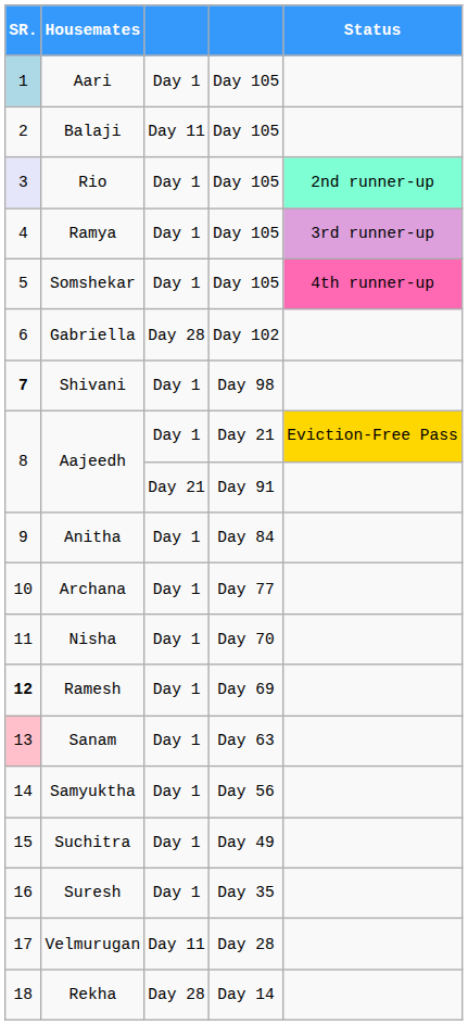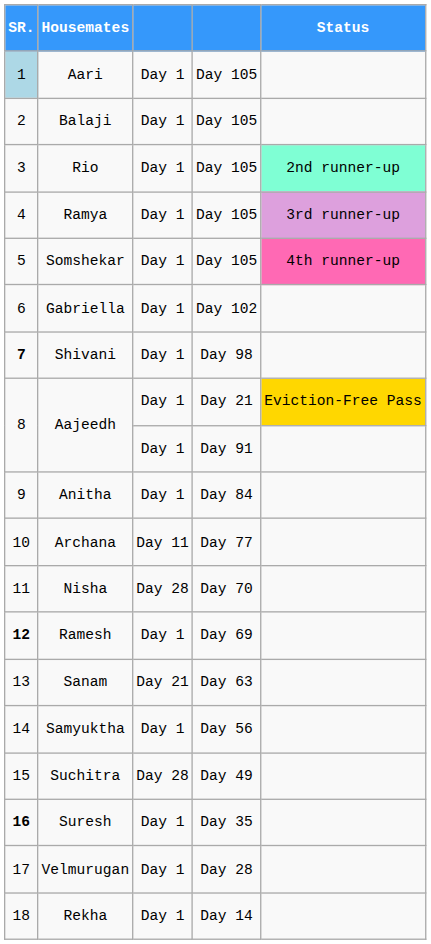Balaji | column 3: Day 11 -> Day 1
Rio | SR.: lavender background -> no background
Gabriella | column 3: Day 28 -> Day 1
Aajeedh / Day 91 | column 3: Day 21 -> Day 1
Archana | column 3: Day 1 -> Day 11
Nisha | column 3: Day 1 -> Day 28
Sanam | SR.: pink background -> no background
Sanam | column 3: Day 1 -> Day 21
Suchitra | column 3: Day 1 -> Day 28
Suresh | SR.: normal -> bold
Velmurugan | column 3: Day 11 -> Day 1
Rekha | column 3: Day 28 -> Day 1
